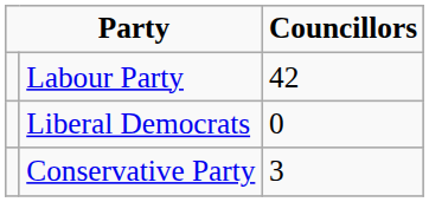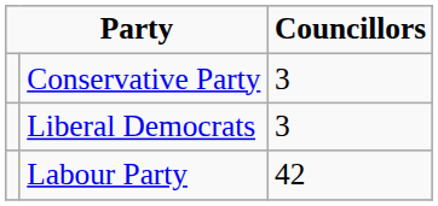rows swapped: Labour Party <-> Conservative Party
Liberal Democrats | column 3: 0 -> 3
